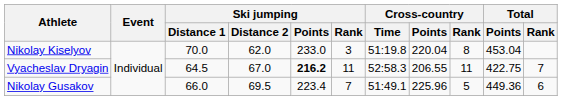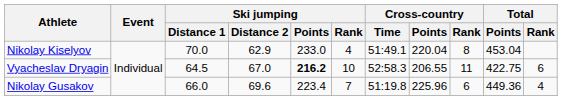Nikolay Kiselyov | Ski jumping / Distance 2: 62.0 -> 62.9
Nikolay Kiselyov | Ski jumping / Rank: 3 -> 4
Nikolay Kiselyov | Cross-country / Time: 51:19.8 -> 51:49.1
Vyacheslav Dryagin | Ski jumping / Rank: 11 -> 10
Vyacheslav Dryagin | Total / Rank: 7 -> 6
Nikolay Gusakov | Ski jumping / Distance 2: 69.5 -> 69.6
Nikolay Gusakov | Cross-country / Time: 51:49.1 -> 51:19.8
Nikolay Gusakov | Cross-country / Rank: 5 -> 6
Nikolay Gusakov | Total / Rank: 6 -> 4
